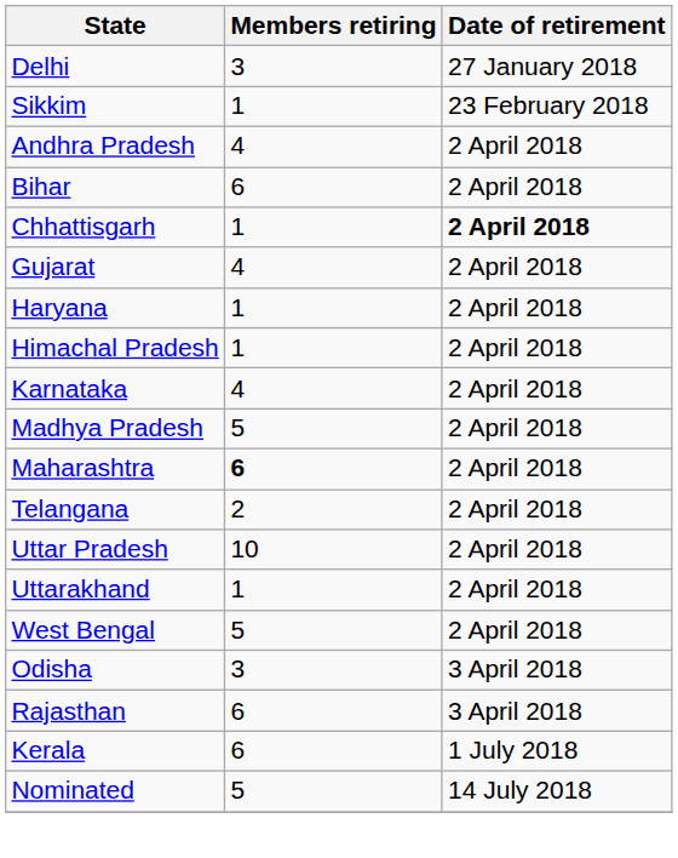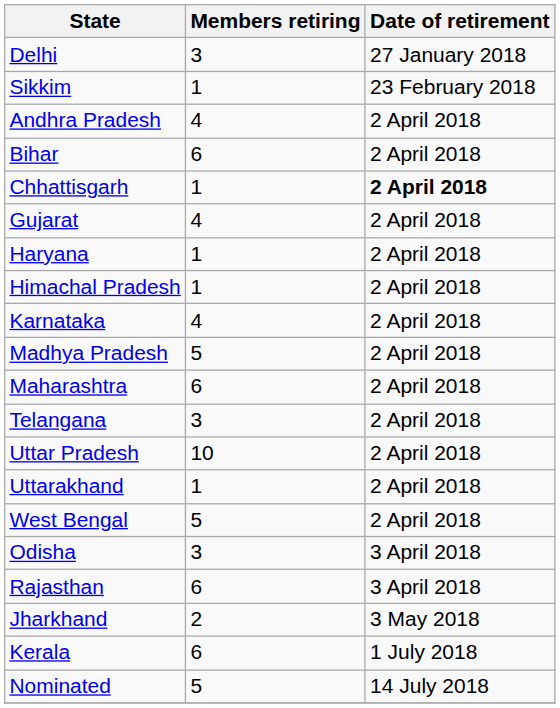Maharashtra | Members retiring: bold -> normal
Telangana | Members retiring: 2 -> 3
+ row: Jharkhand | 2 | 3 May 2018
